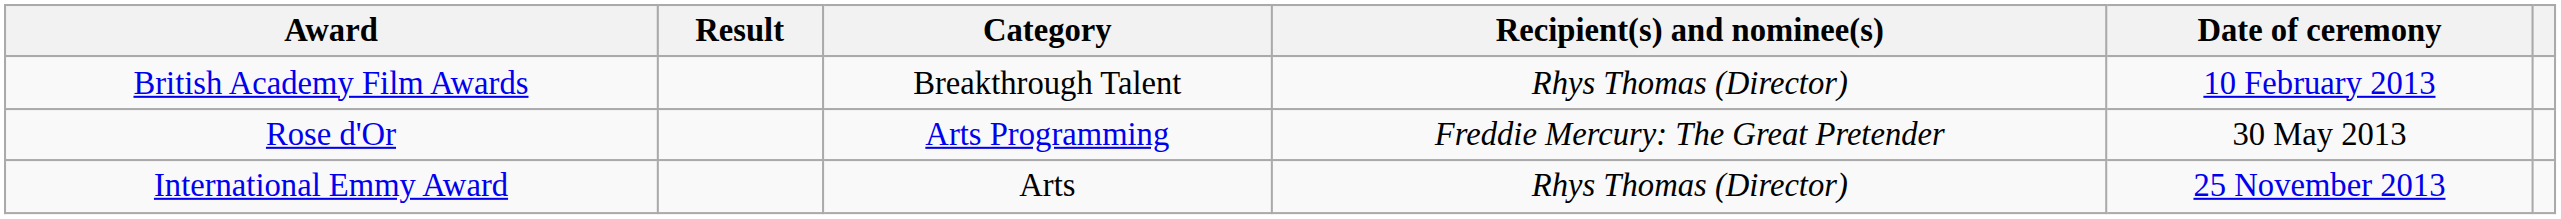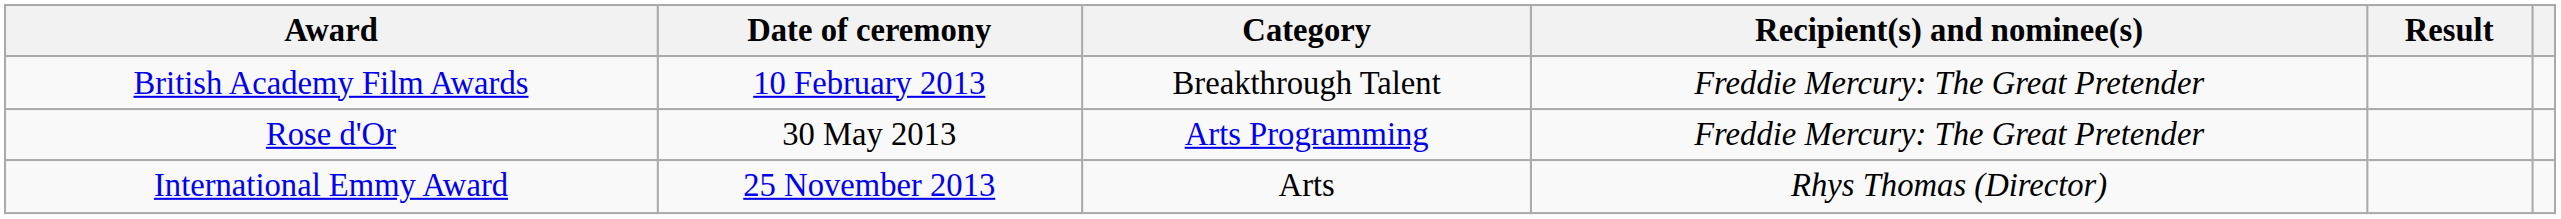columns swapped: Date of ceremony <-> Result
British Academy Film Awards | Recipient(s) and nominee(s): Rhys Thomas (Director) -> Freddie Mercury: The Great Pretender
